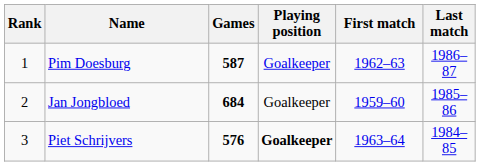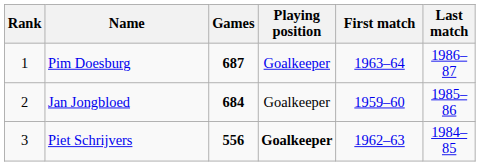Pim Doesburg | Games: 587 -> 687
Pim Doesburg | First match: 1962–63 -> 1963–64
Piet Schrijvers | Games: 576 -> 556
Piet Schrijvers | First match: 1963–64 -> 1962–63
